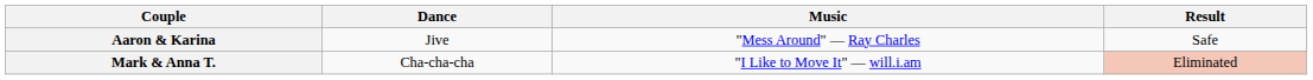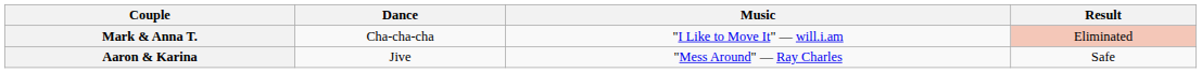rows swapped: Mark & Anna T. <-> Aaron & Karina
